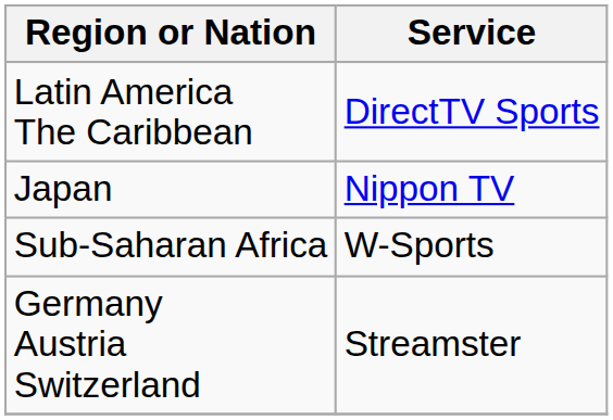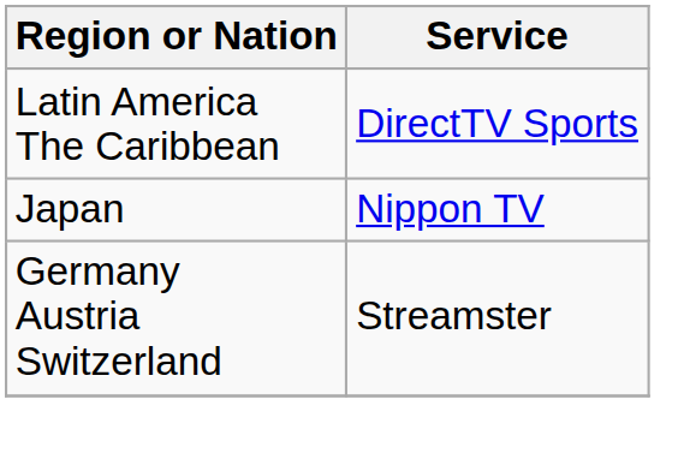- row: Sub-Saharan Africa | W-Sports
